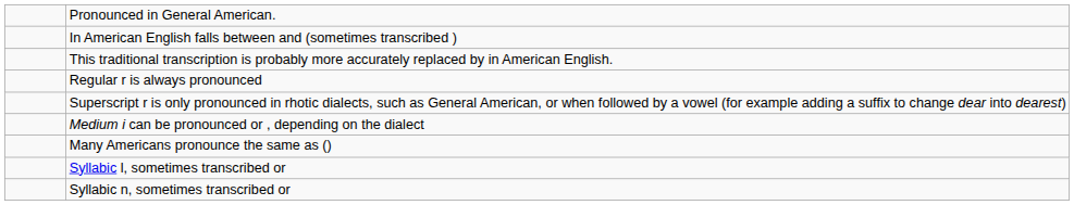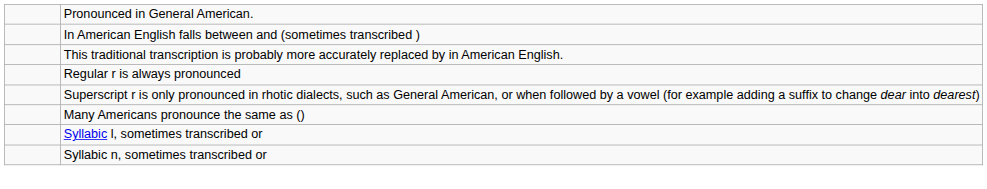- row: Medium i can be pronounced or , depending on the dialect
